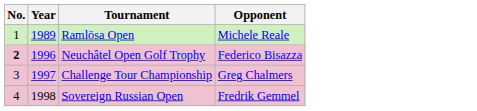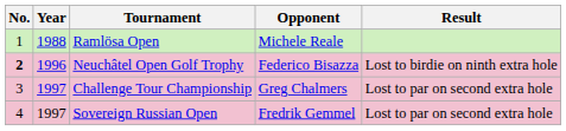+ column: Result | Lost to birdie on ninth extra hole | Lost to par on second extra hole | Lost to par on second extra hole
Ramlösa Open | Year: 1989 -> 1988
Sovereign Russian Open | Year: 1998 -> 1997
